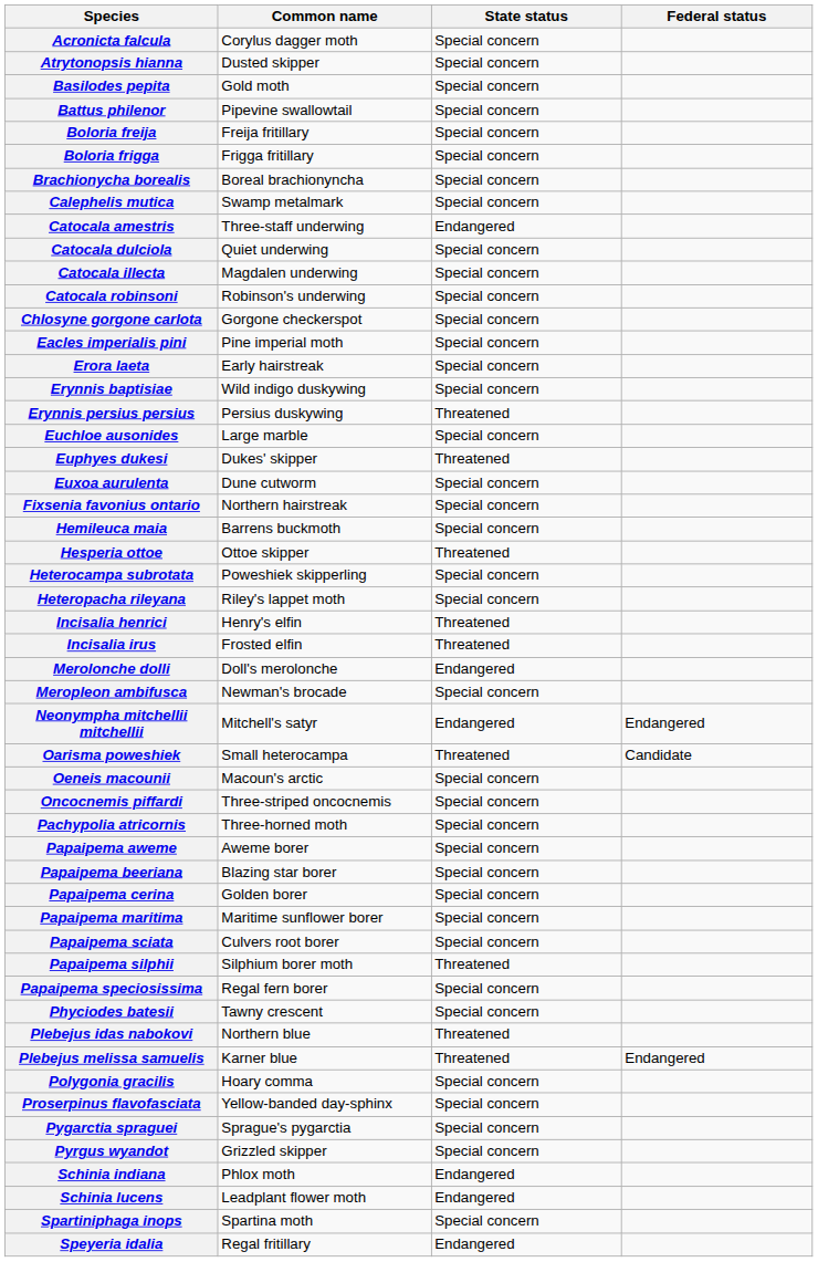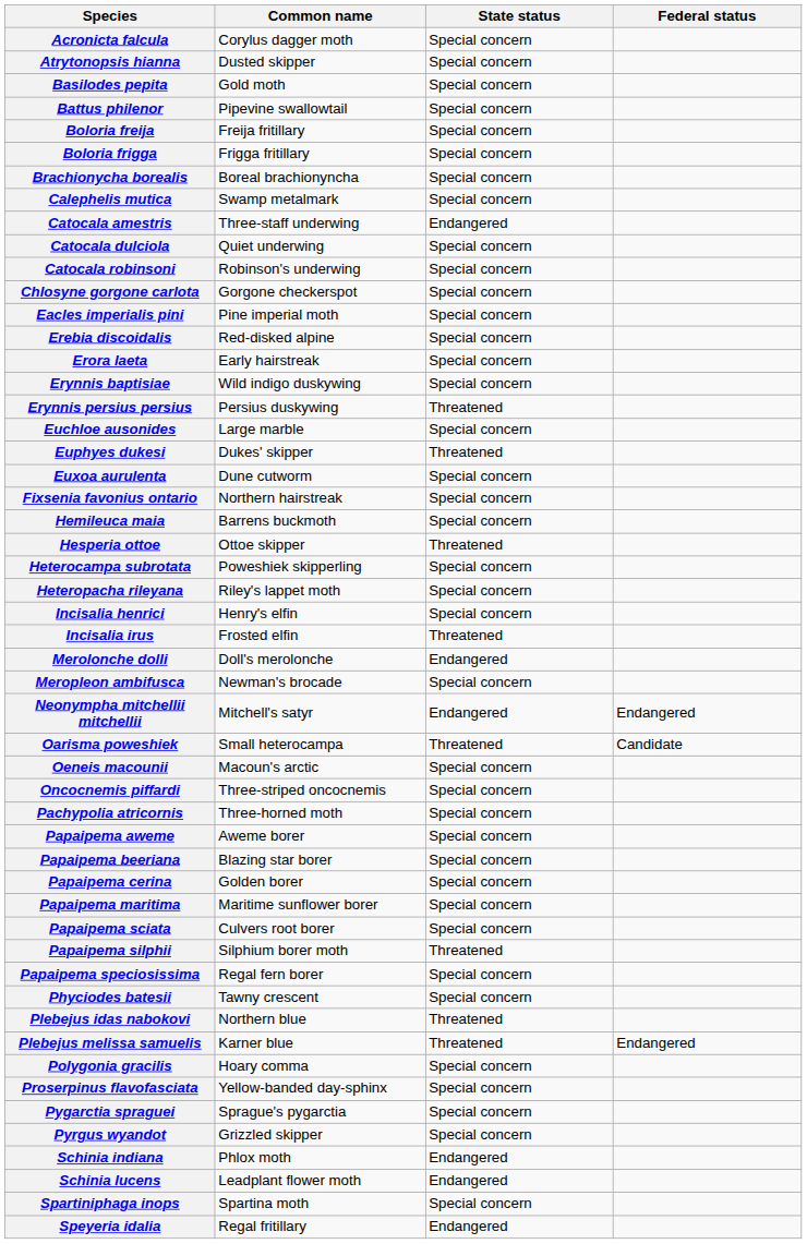- row: Catocala illecta | Magdalen underwing | Special concern
+ row: Erebia discoidalis | Red-disked alpine | Special concern
Incisalia henrici | State status: Threatened -> Special concern
